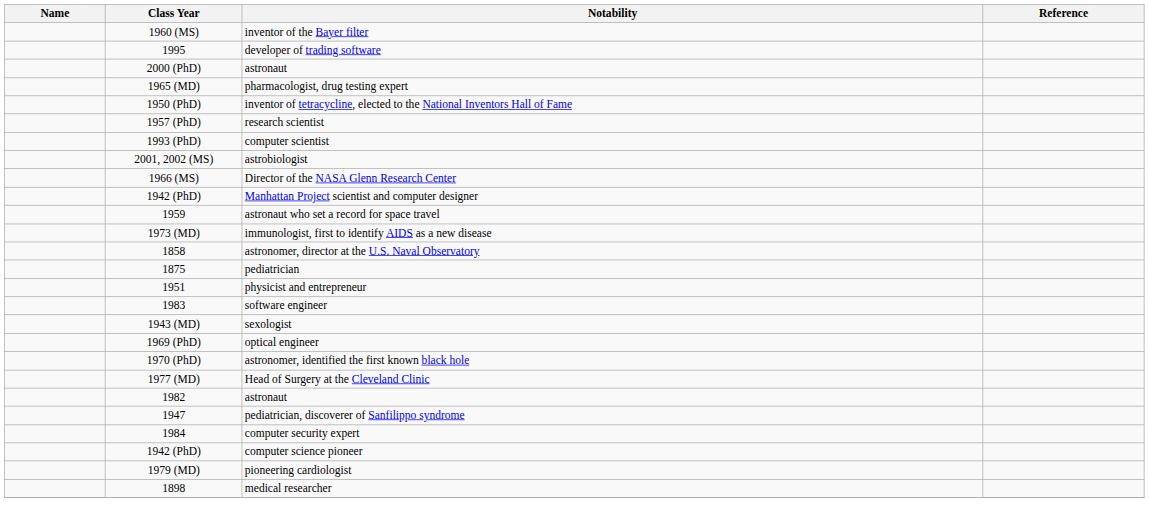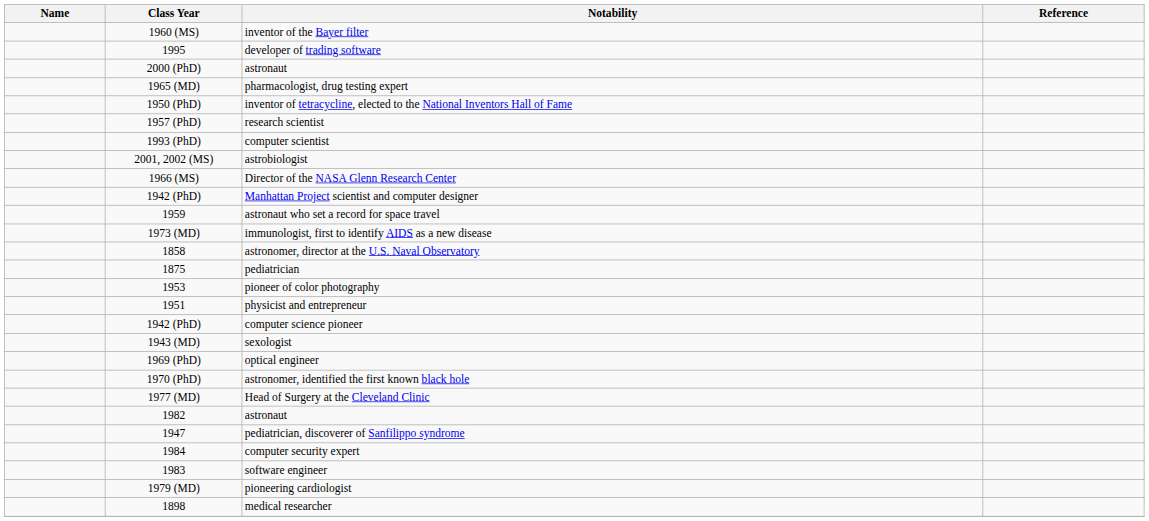+ row: 1953 | pioneer of color photography
rows swapped: 1942 (PhD) / computer science pioneer <-> 1983
